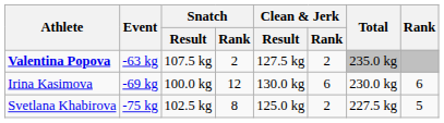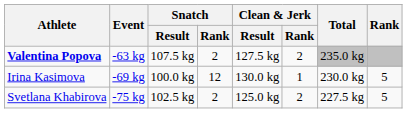Irina Kasimova | Clean & Jerk / Rank: 6 -> 1
Irina Kasimova | Rank: 6 -> 5
Svetlana Khabirova | Snatch / Rank: 8 -> 2
